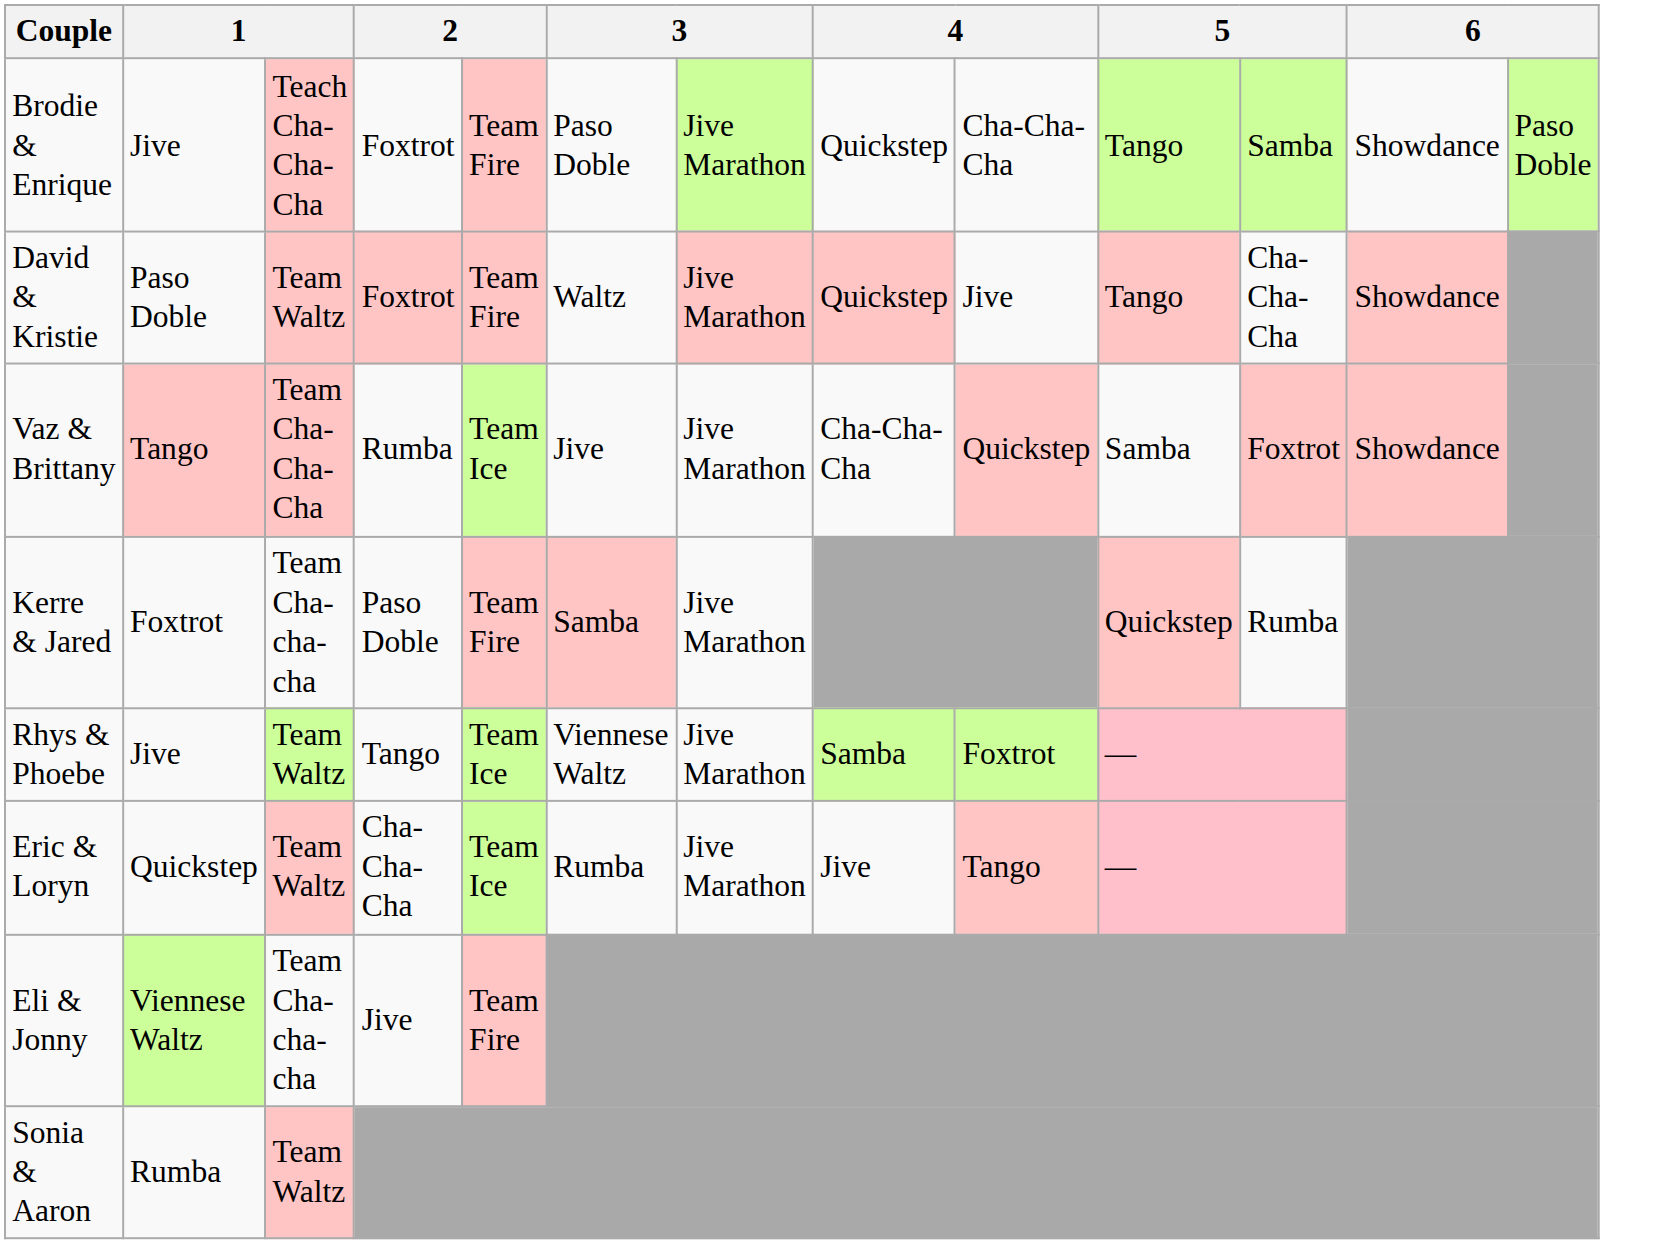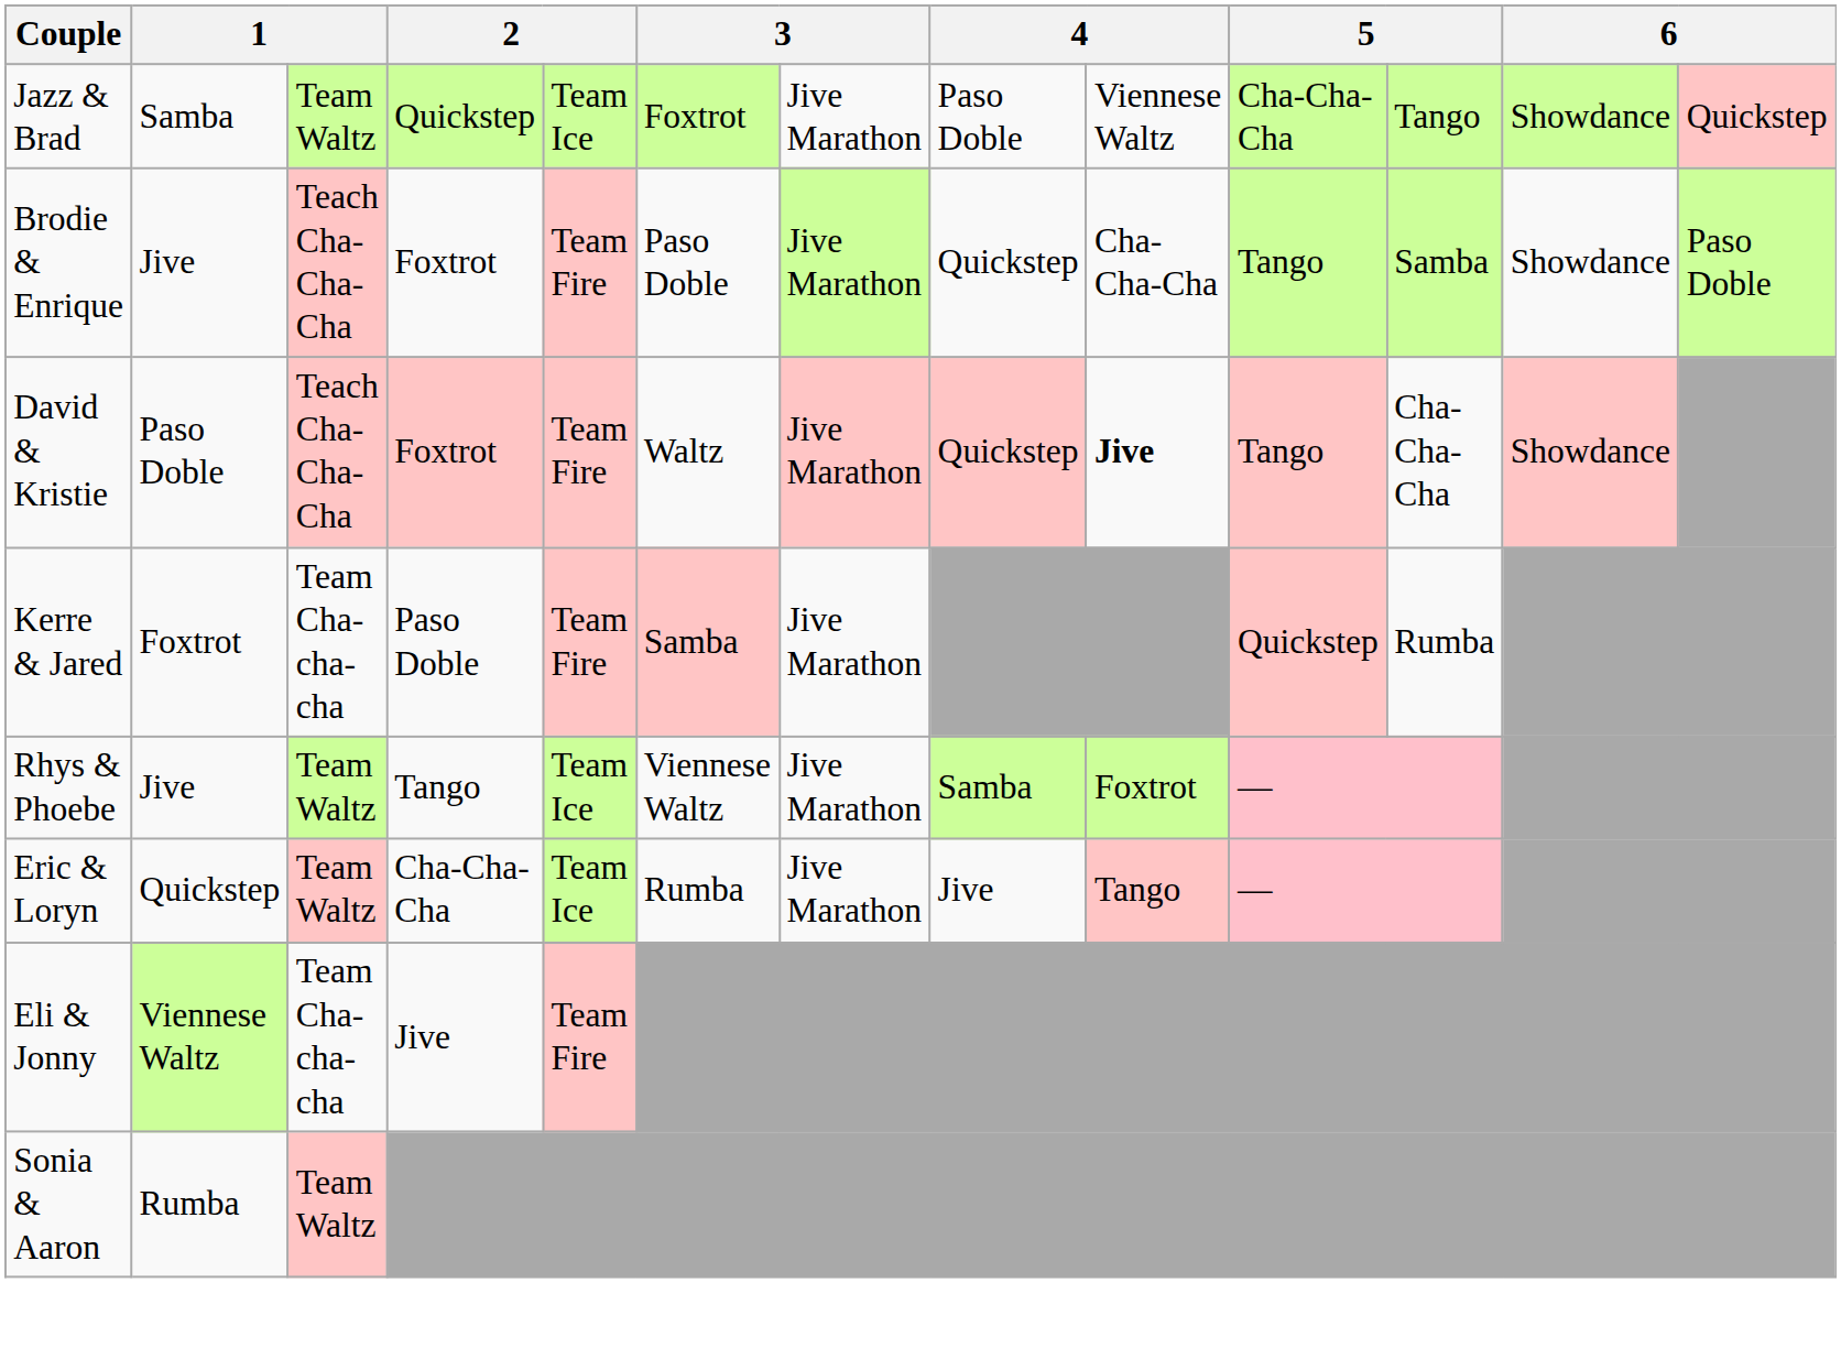+ row: Jazz & Brad | Samba | Team Waltz | Quickstep | Team Ice | Foxtrot | Jive Marathon | Paso Doble | Viennese Waltz | Cha-Cha-Cha | Tango | Showdance | Quickstep
David & Kristie | column 3: Team Waltz -> Teach Cha-Cha-Cha
David & Kristie | column 9: normal -> bold
- row: Vaz & Brittany | Tango | Team Cha-Cha-Cha | Rumba | Team Ice | Jive | Jive Marathon | Cha-Cha-Cha | Quickstep | Samba | Foxtrot | Showdance
